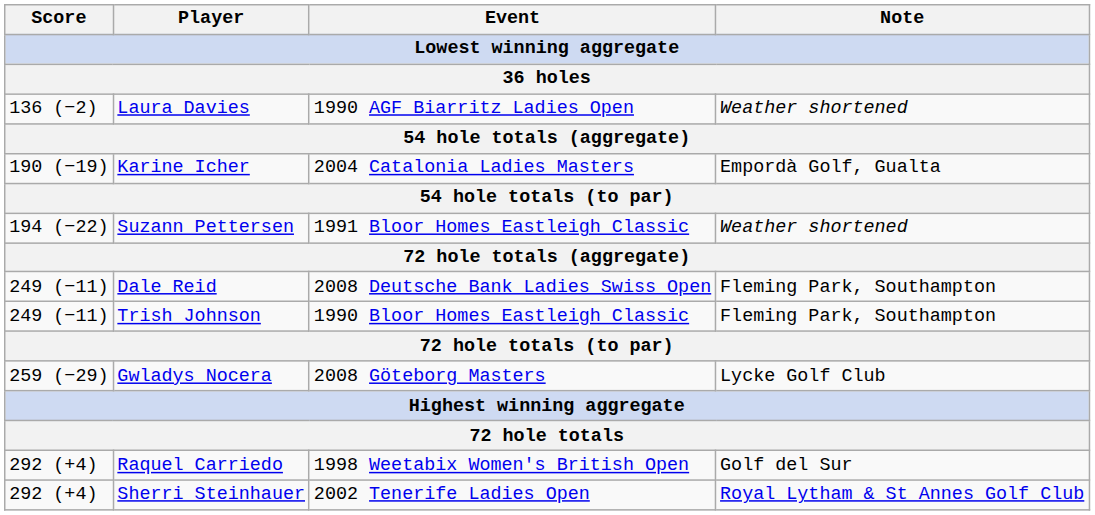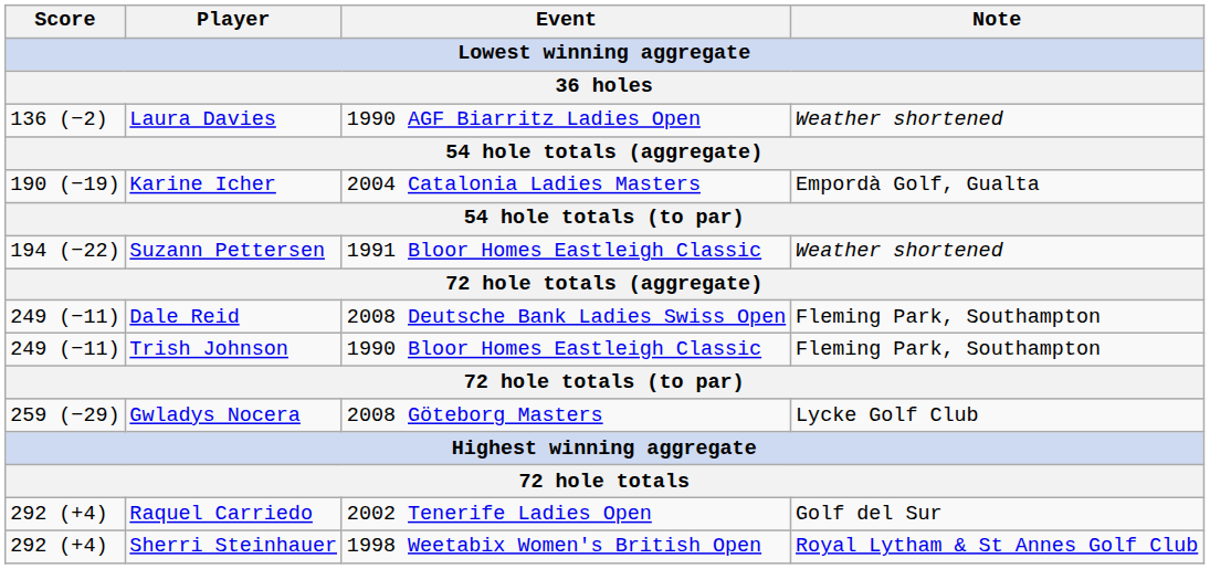Raquel Carriedo | Event: 1998 Weetabix Women's British Open -> 2002 Tenerife Ladies Open
Sherri Steinhauer | Event: 2002 Tenerife Ladies Open -> 1998 Weetabix Women's British Open
